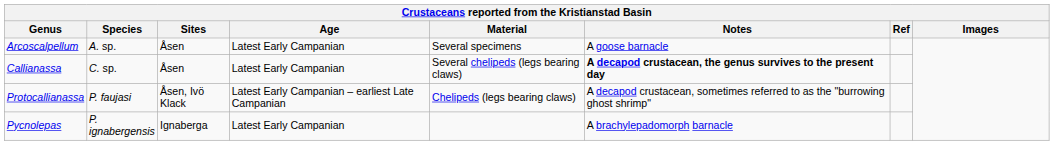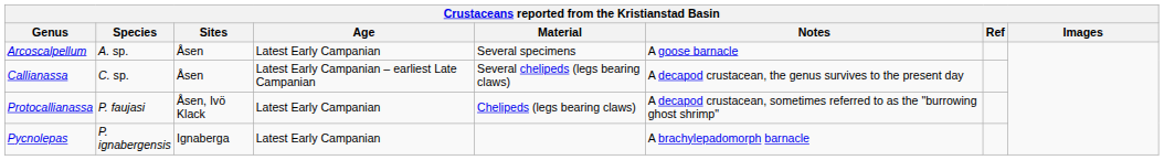Callianassa | Age: Latest Early Campanian -> Latest Early Campanian – earliest Late Campanian
Callianassa | Notes: bold -> normal
Protocallianassa | Age: Latest Early Campanian – earliest Late Campanian -> Latest Early Campanian
